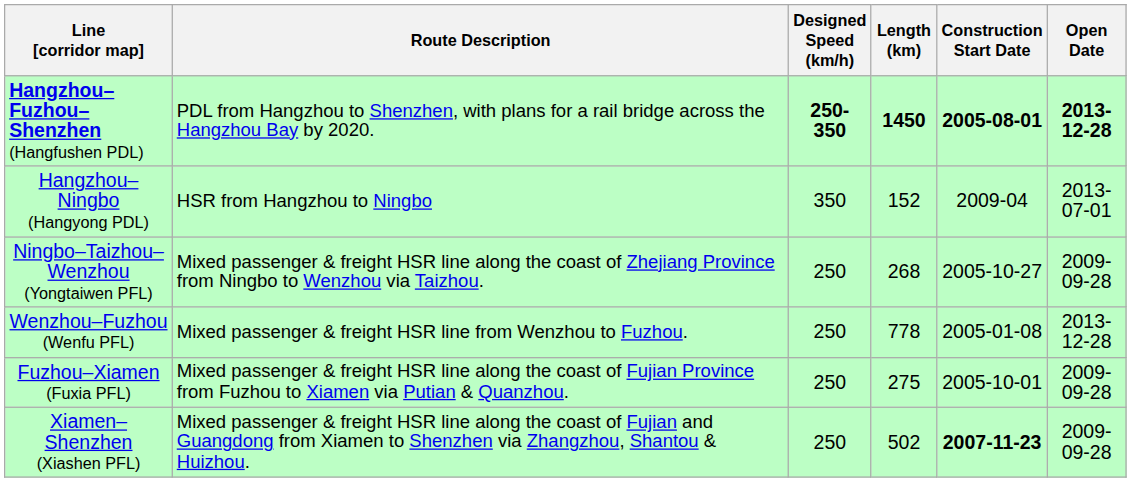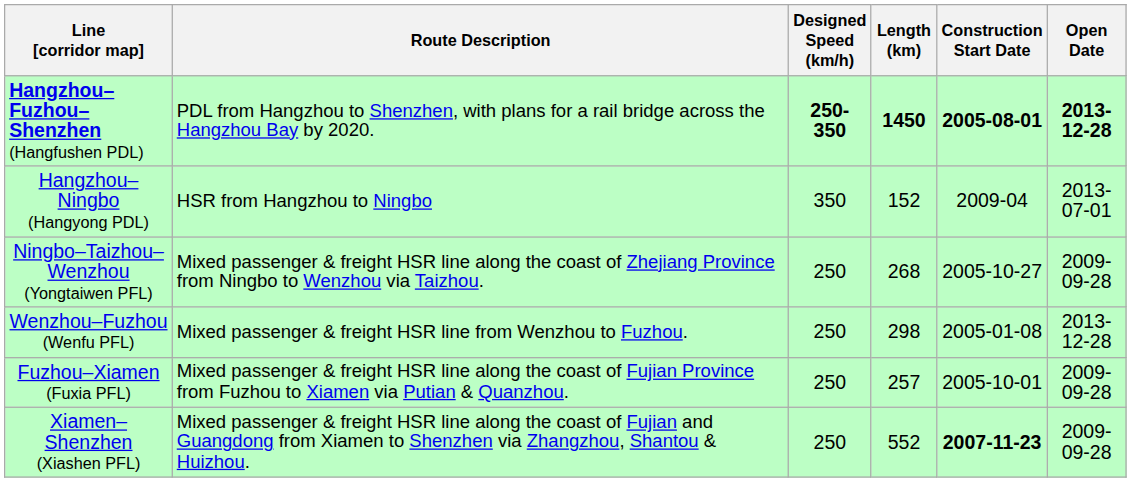Wenzhou–Fuzhou (Wenfu PFL) | Length (km): 778 -> 298
Fuzhou–Xiamen (Fuxia PFL) | Length (km): 275 -> 257
Xiamen–Shenzhen (Xiashen PFL) | Length (km): 502 -> 552
